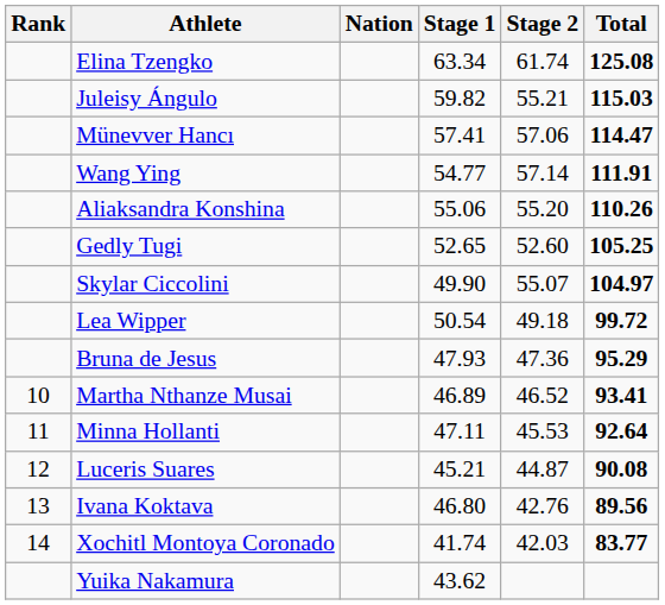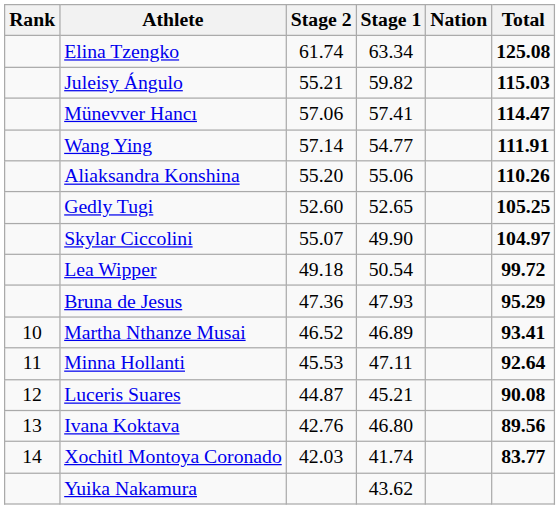columns swapped: Nation <-> Stage 2
